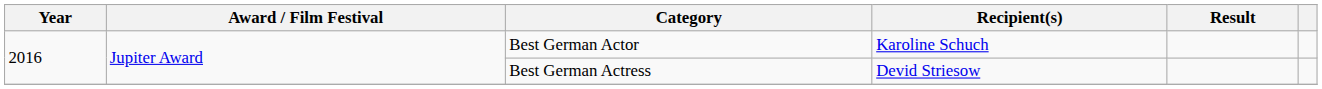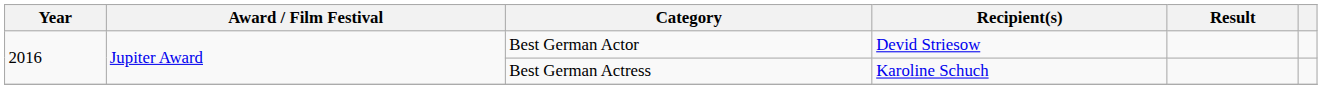Best German Actor | Recipient(s): Karoline Schuch -> Devid Striesow
Best German Actress | Recipient(s): Devid Striesow -> Karoline Schuch
